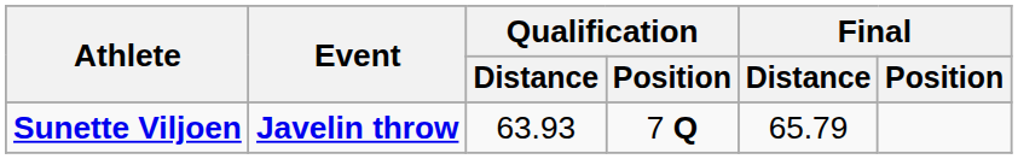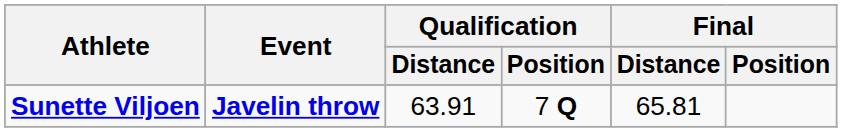Sunette Viljoen | Qualification / Distance: 63.93 -> 63.91
Sunette Viljoen | Final / Distance: 65.79 -> 65.81
